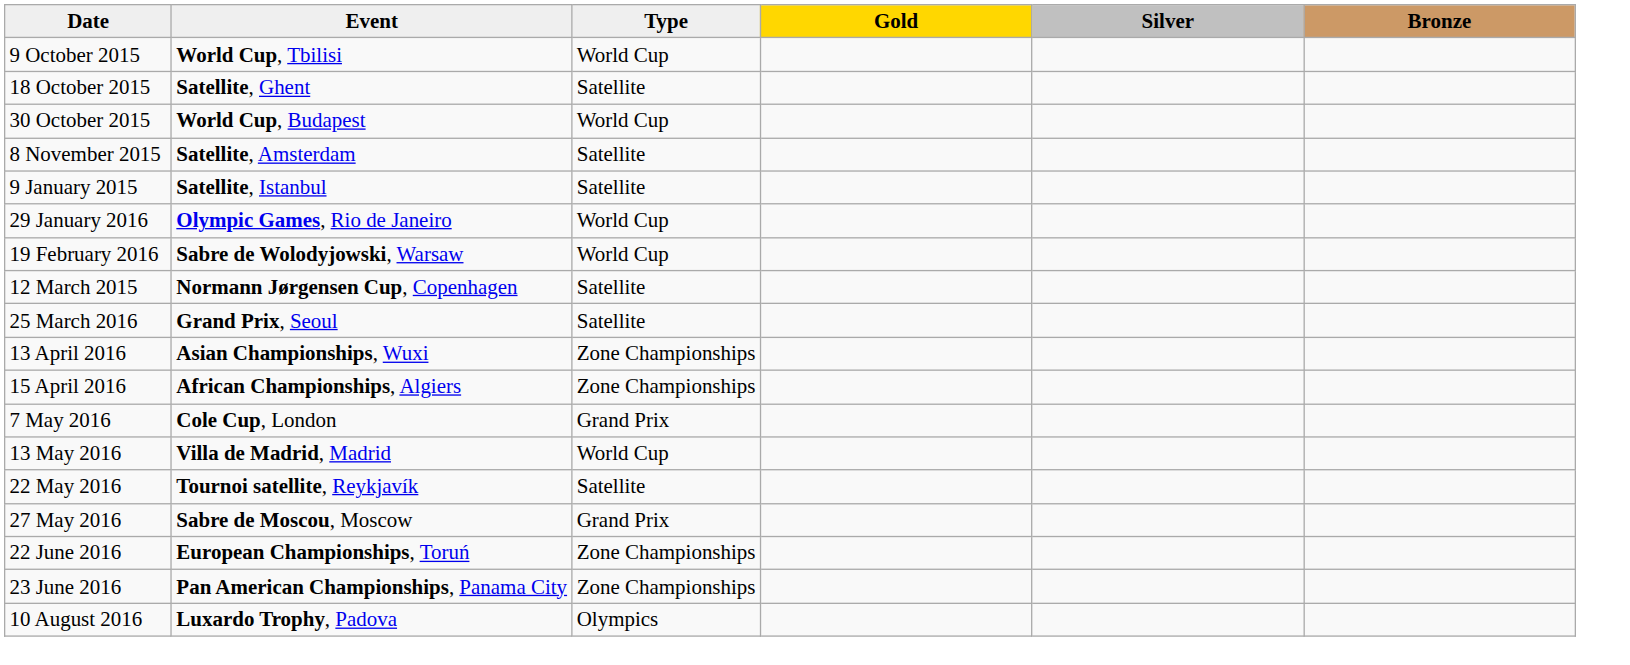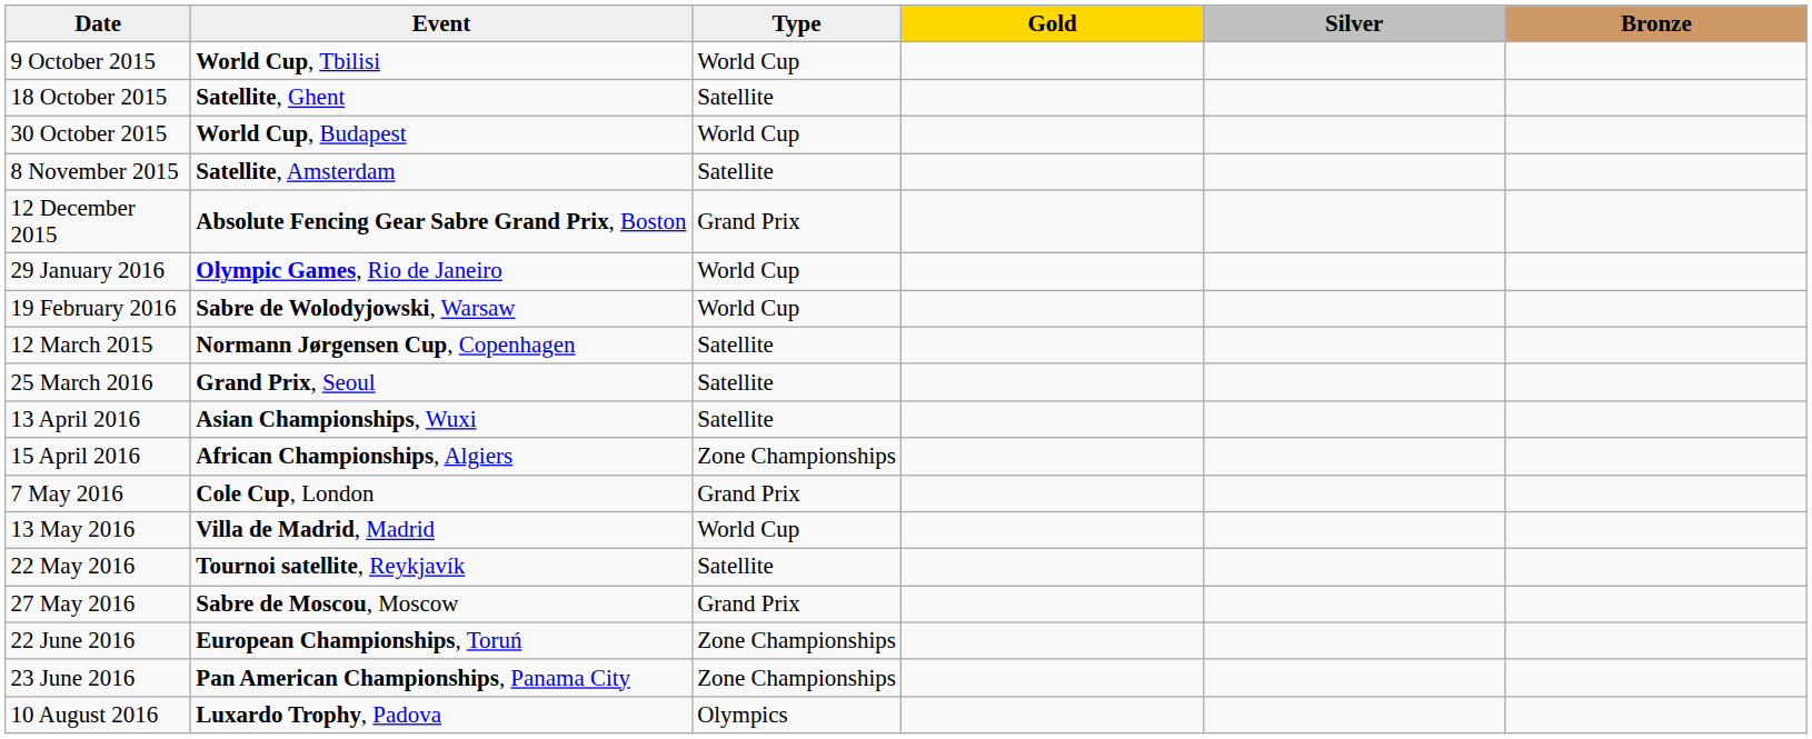+ row: 12 December 2015 | Absolute Fencing Gear Sabre Grand Prix, Boston | Grand Prix
- row: 9 January 2015 | Satellite, Istanbul | Satellite
13 April 2016 | Type: Zone Championships -> Satellite
